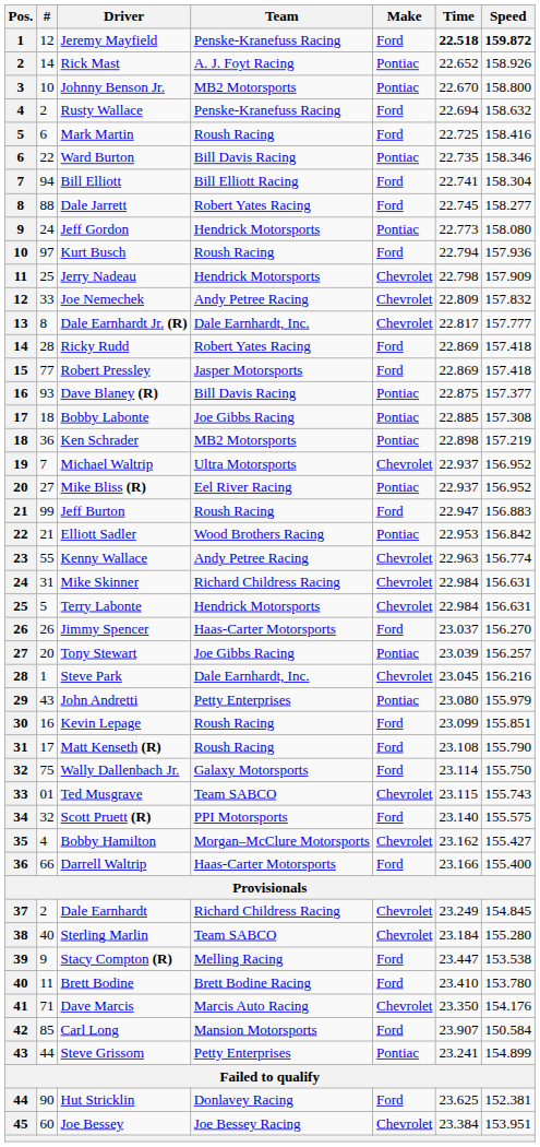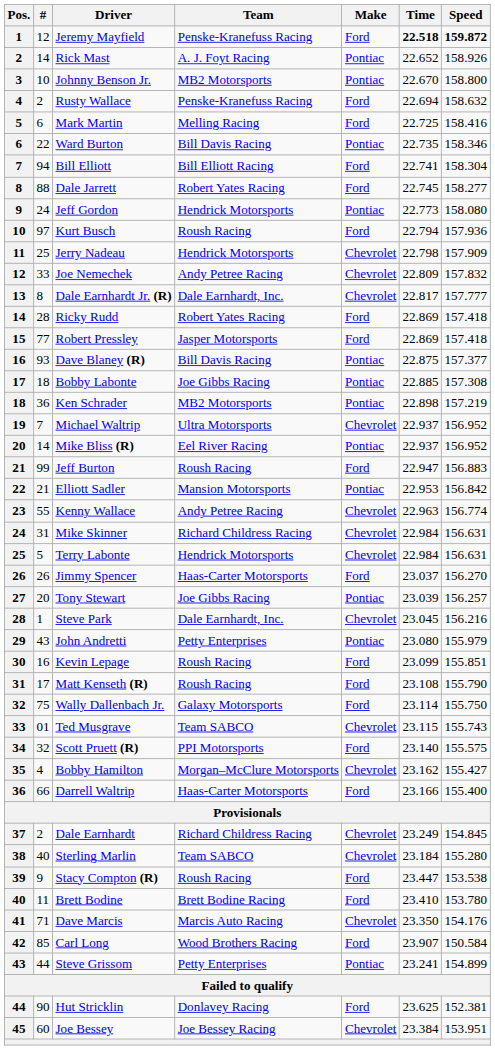Mark Martin | Team: Roush Racing -> Melling Racing
Mike Bliss (R) | #: 27 -> 14
Elliott Sadler | Team: Wood Brothers Racing -> Mansion Motorsports
Stacy Compton (R) | Team: Melling Racing -> Roush Racing
Carl Long | Team: Mansion Motorsports -> Wood Brothers Racing
